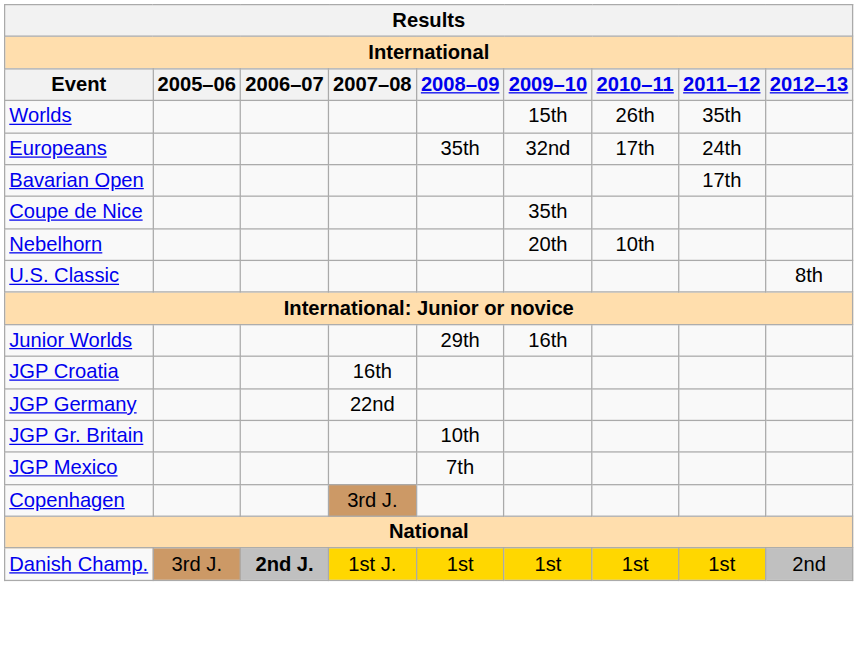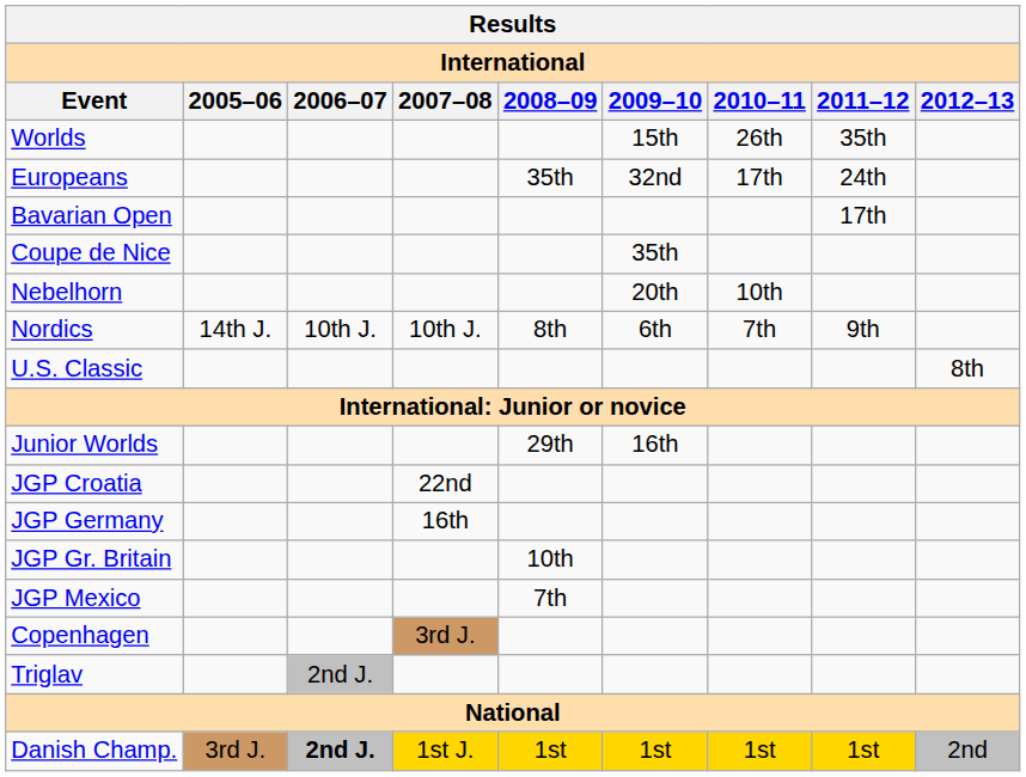+ row: Nordics | 14th J. | 10th J. | 10th J. | 8th | 6th | 7th | 9th
JGP Croatia | 2007–08: 16th -> 22nd
JGP Germany | 2007–08: 22nd -> 16th
+ row: Triglav | 2nd J.
